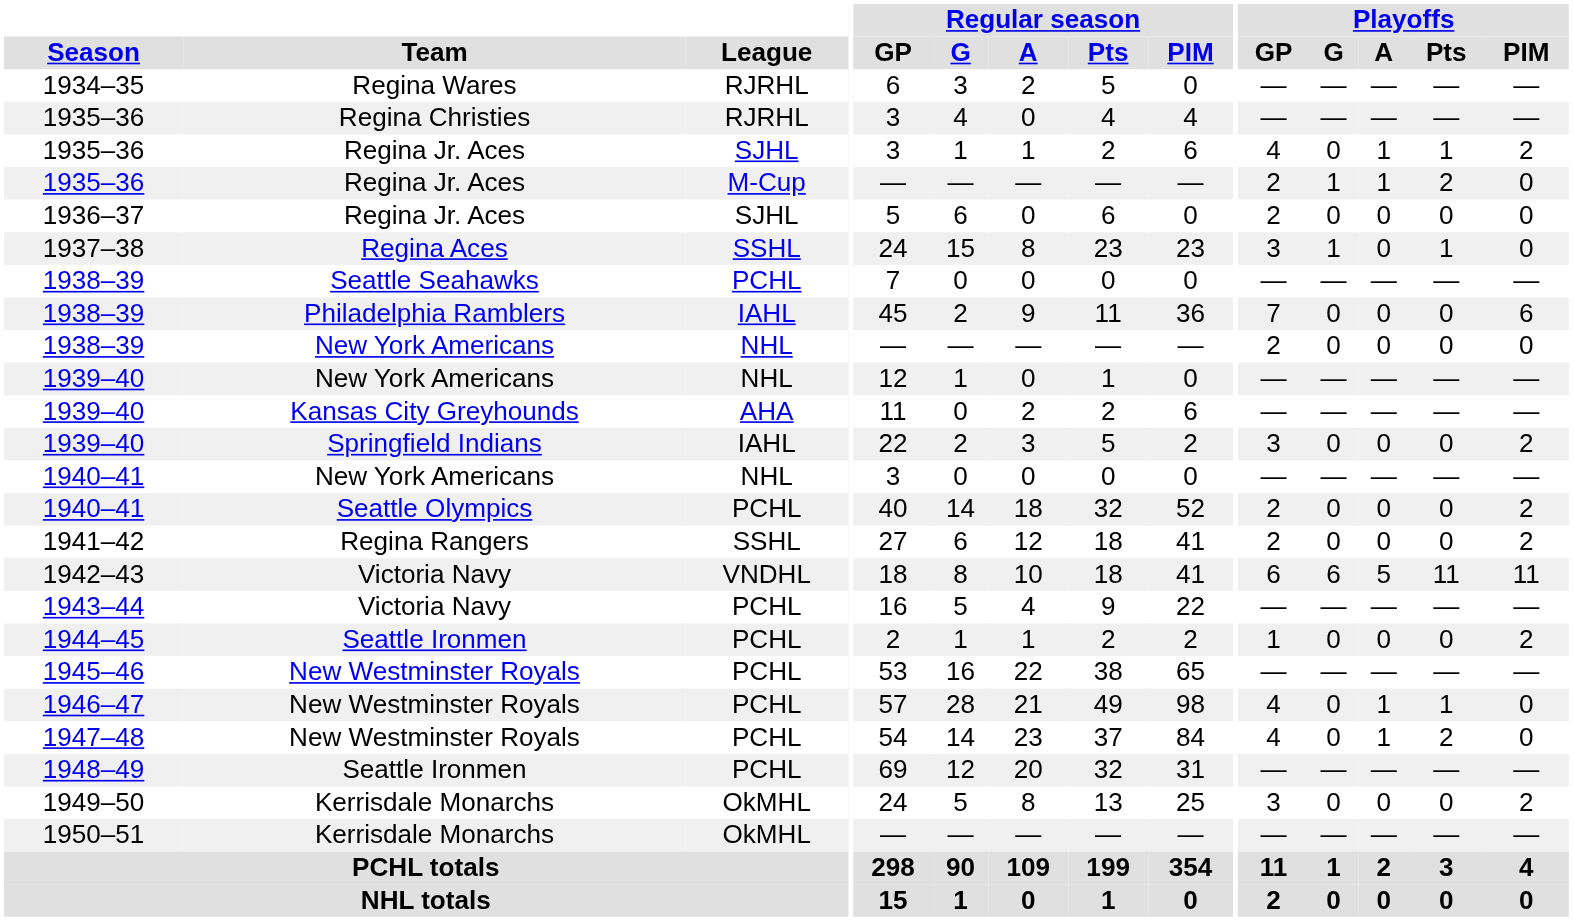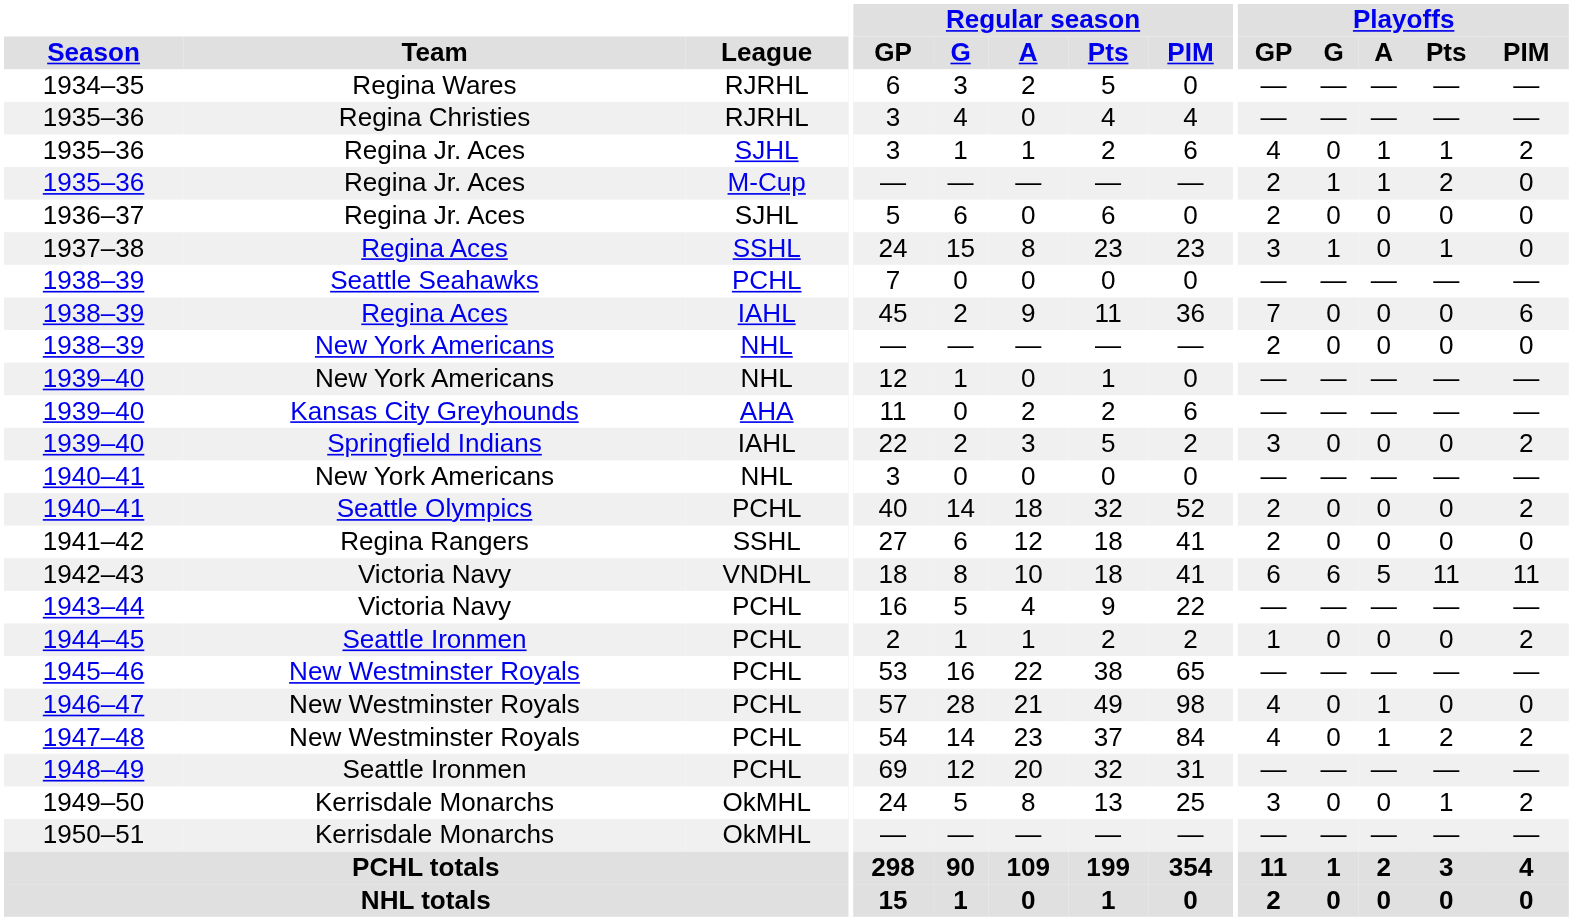1938–39 / IAHL | Team: Philadelphia Ramblers -> Regina Aces
1941–42 | Playoffs / PIM: 2 -> 0
1946–47 | Playoffs / Pts: 1 -> 0
1947–48 | Playoffs / PIM: 0 -> 2
1949–50 | Playoffs / Pts: 0 -> 1
